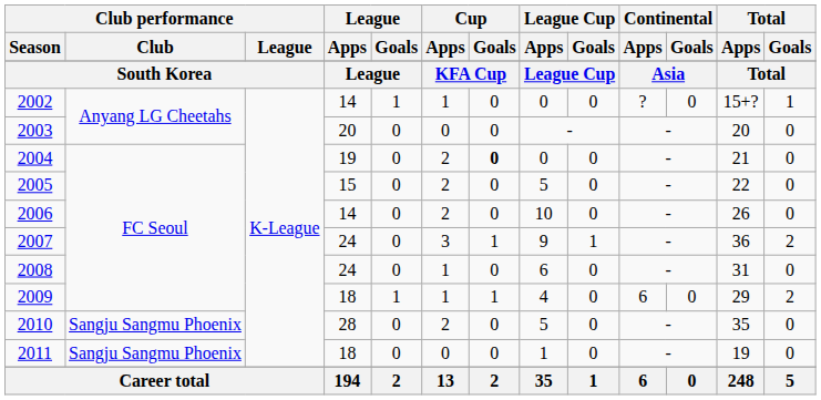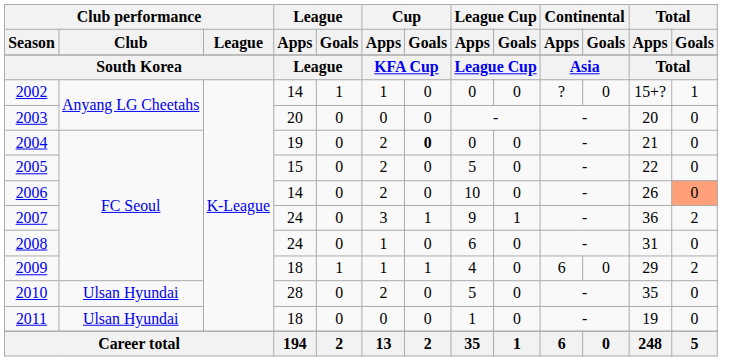2006 | Total / Goals: no background -> lightsalmon background
2010 | Club performance / Club: Sangju Sangmu Phoenix -> Ulsan Hyundai
2011 | Club performance / Club: Sangju Sangmu Phoenix -> Ulsan Hyundai
